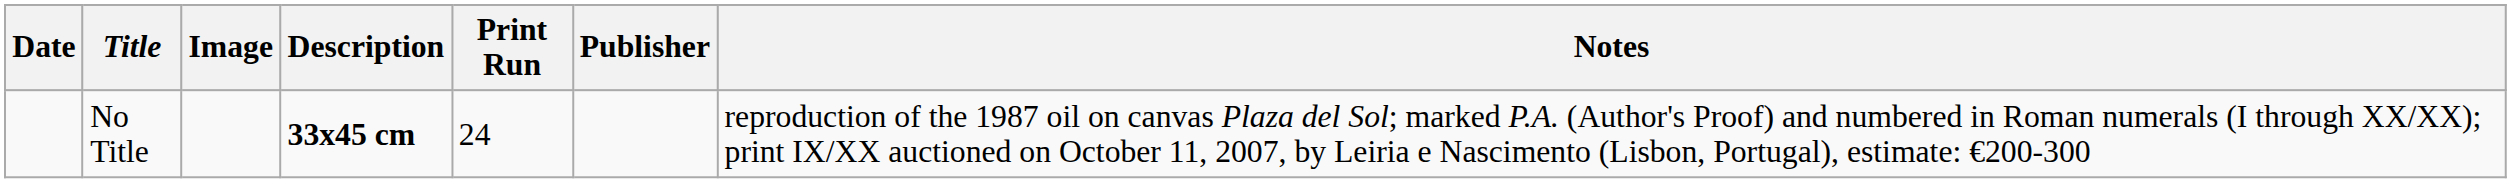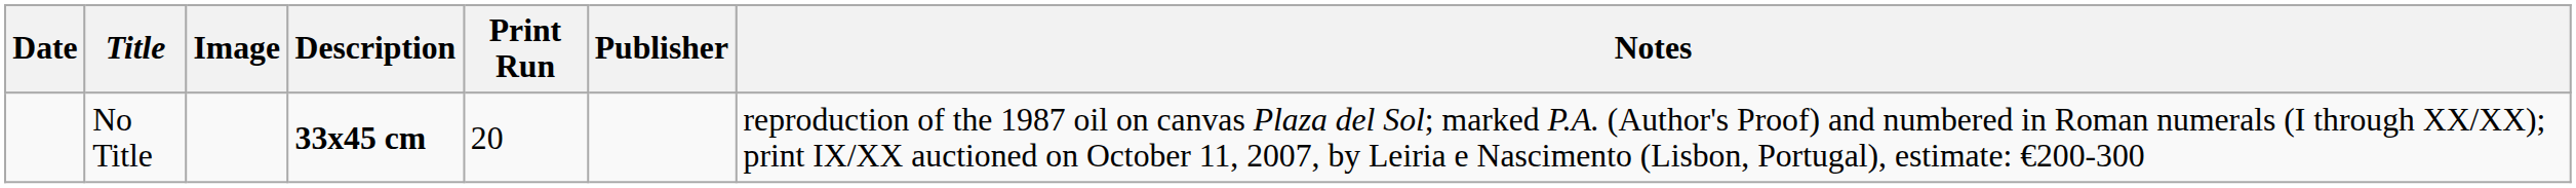No Title | Print Run: 24 -> 20
